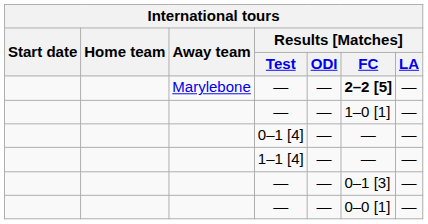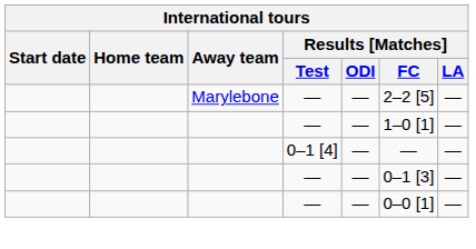Marylebone / — | Results [Matches] / FC: bold -> normal
- row: 1–1 [4] | — | — | —
